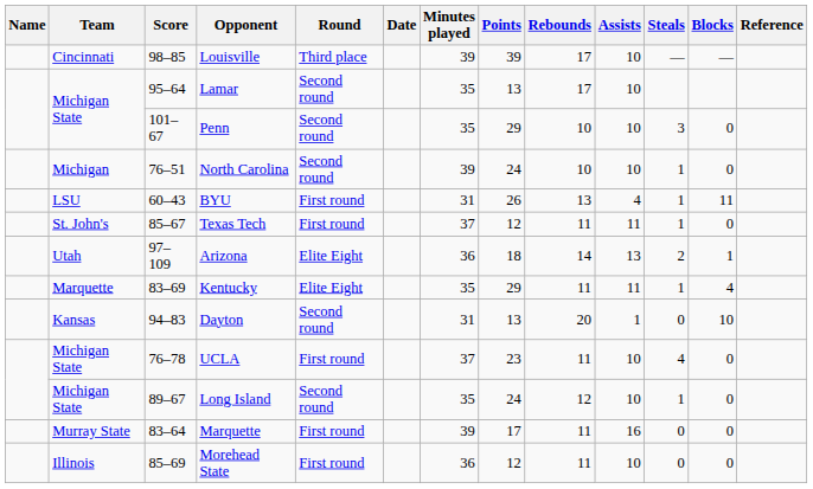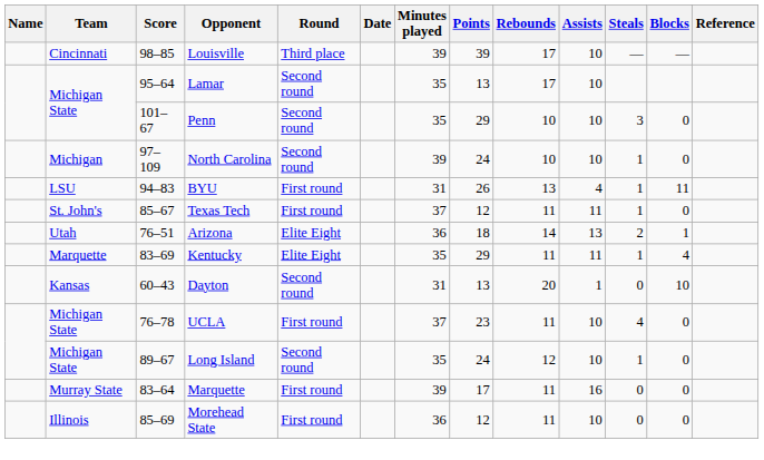North Carolina | Score: 76–51 -> 97–109
BYU | Score: 60–43 -> 94–83
Arizona | Score: 97–109 -> 76–51
Dayton | Score: 94–83 -> 60–43
